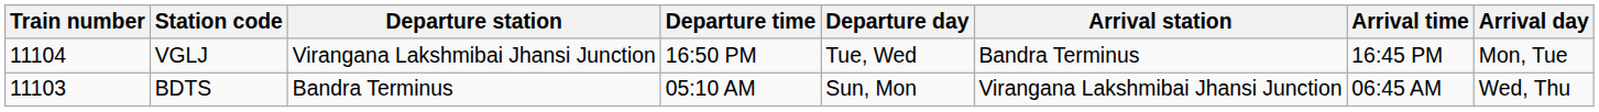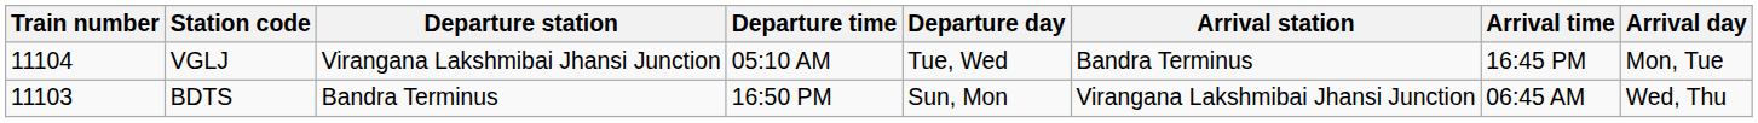VGLJ | Departure time: 16:50 PM -> 05:10 AM
BDTS | Departure time: 05:10 AM -> 16:50 PM
